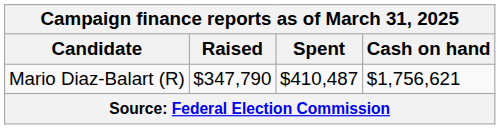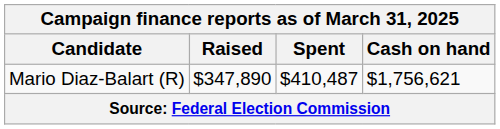Mario Diaz-Balart (R) | Raised: $347,790 -> $347,890
